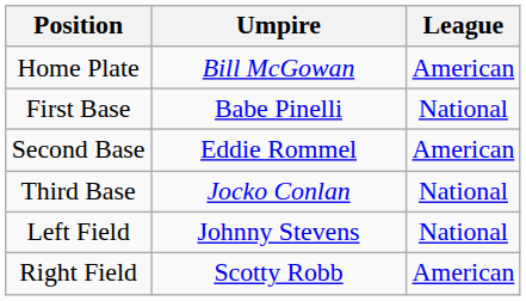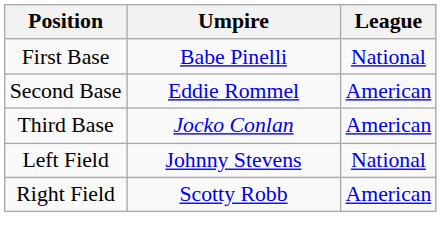- row: Home Plate | Bill McGowan | American
Third Base | League: National -> American
